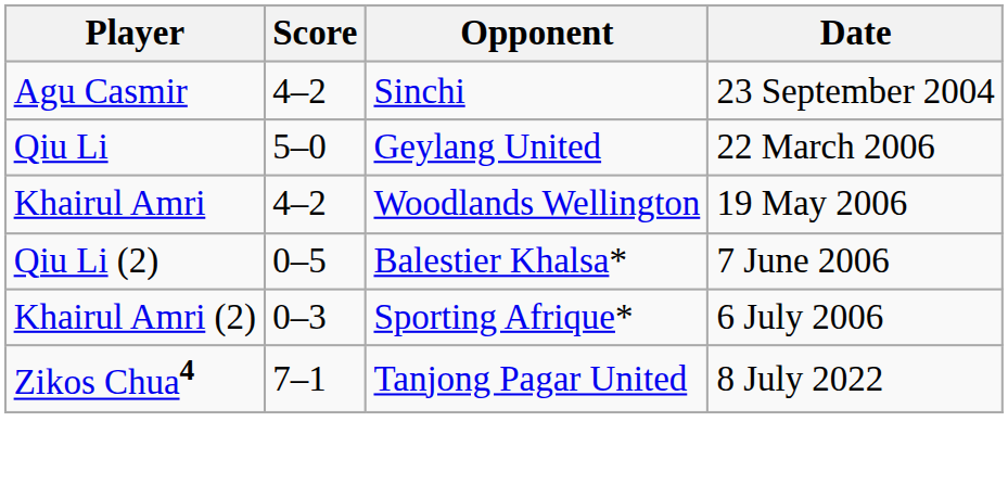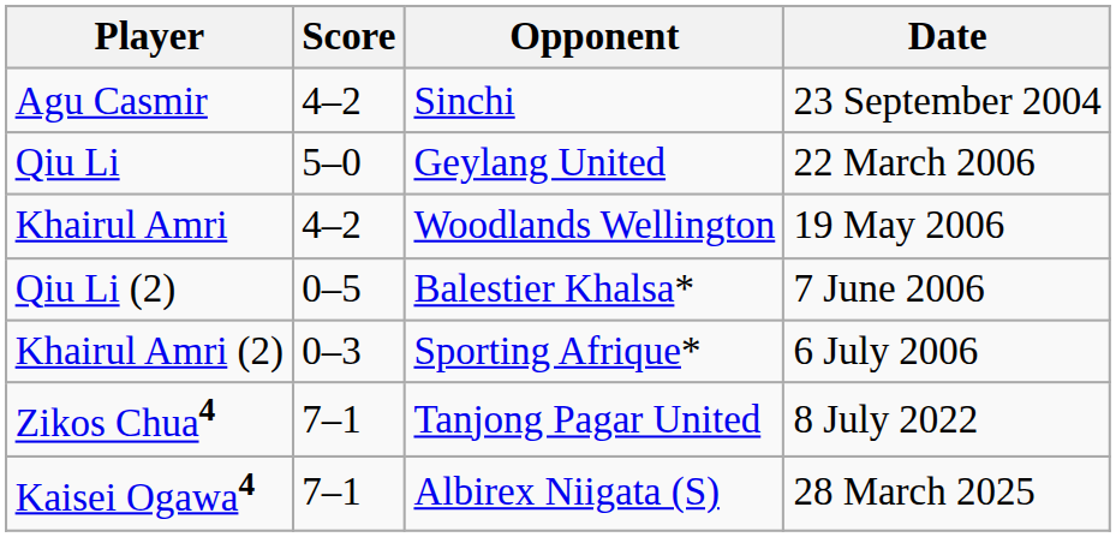+ row: Kaisei Ogawa4 | 7–1 | Albirex Niigata (S) | 28 March 2025
